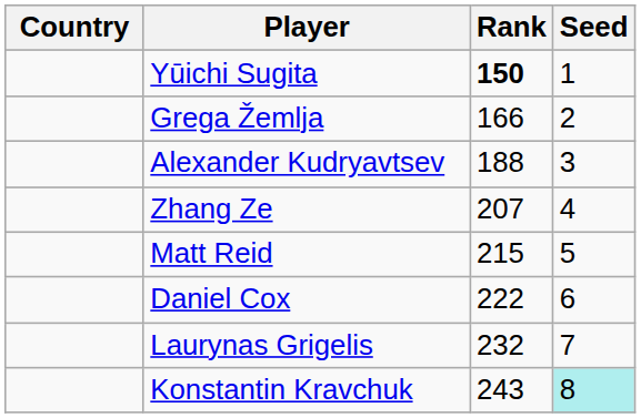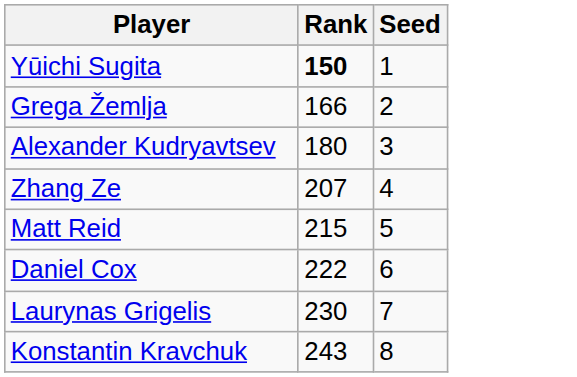- column: Country
Alexander Kudryavtsev | Rank: 188 -> 180
Laurynas Grigelis | Rank: 232 -> 230
Konstantin Kravchuk | Seed: paleturquoise background -> no background
